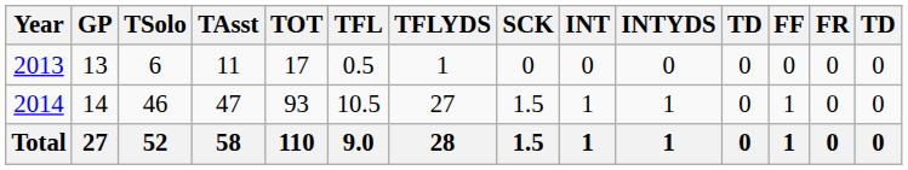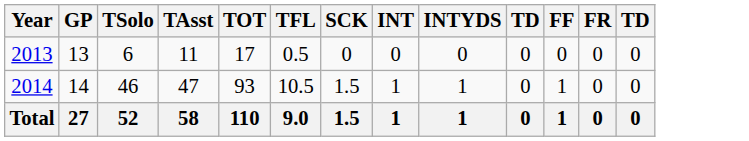- column: TFLYDS | 1 | 27 | 28
